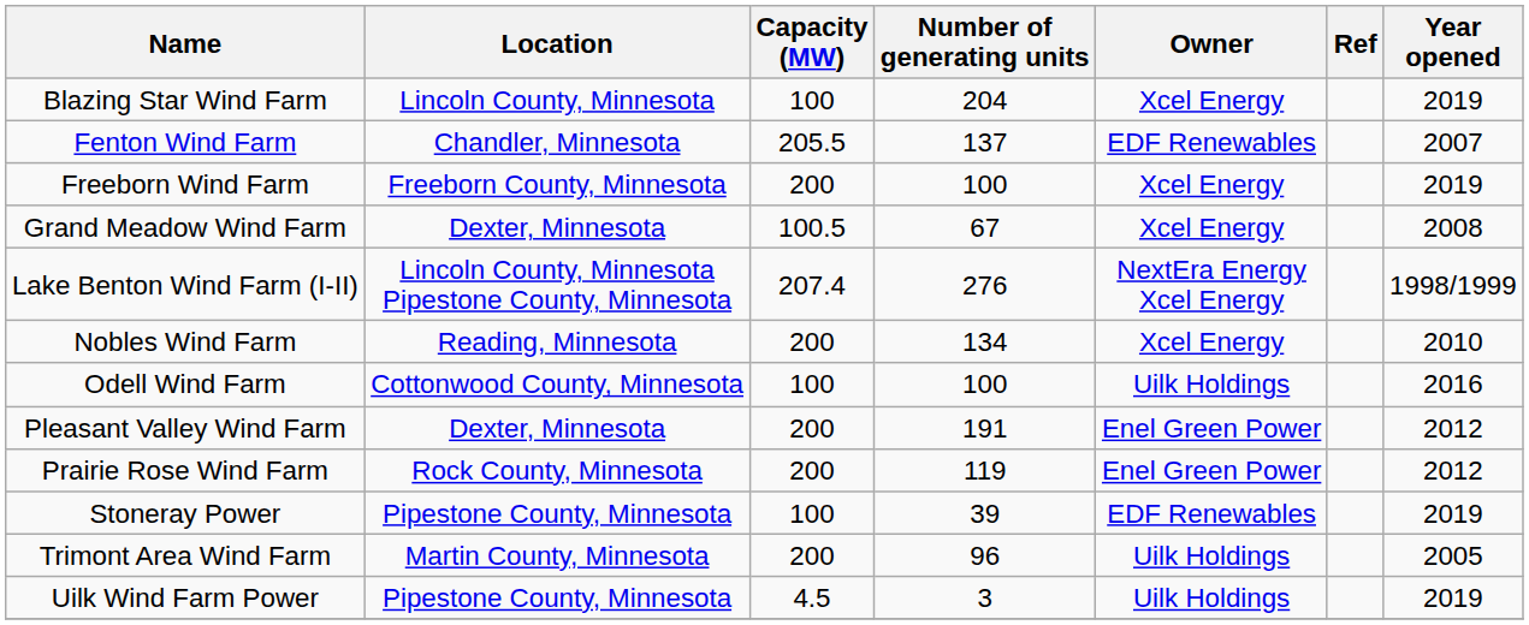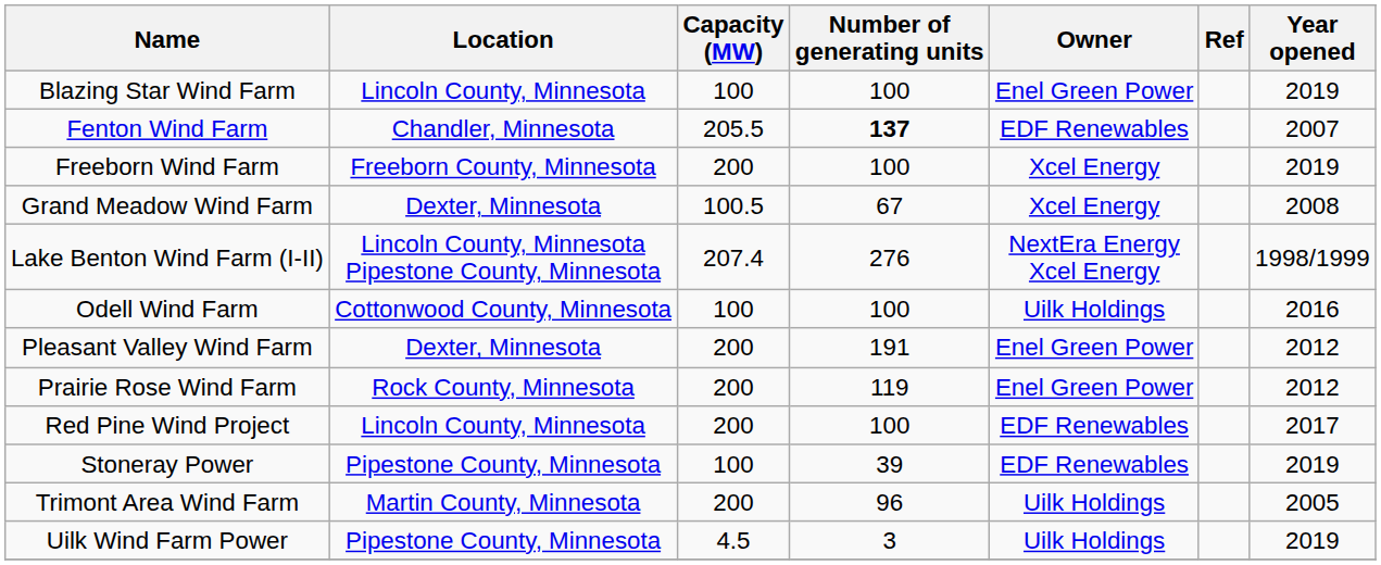Blazing Star Wind Farm | Number of generating units: 204 -> 100
Blazing Star Wind Farm | Owner: Xcel Energy -> Enel Green Power
Fenton Wind Farm | Number of generating units: normal -> bold
- row: Nobles Wind Farm | Reading, Minnesota | 200 | 134 | Xcel Energy | 2010
+ row: Red Pine Wind Project | Lincoln County, Minnesota | 200 | 100 | EDF Renewables | 2017
